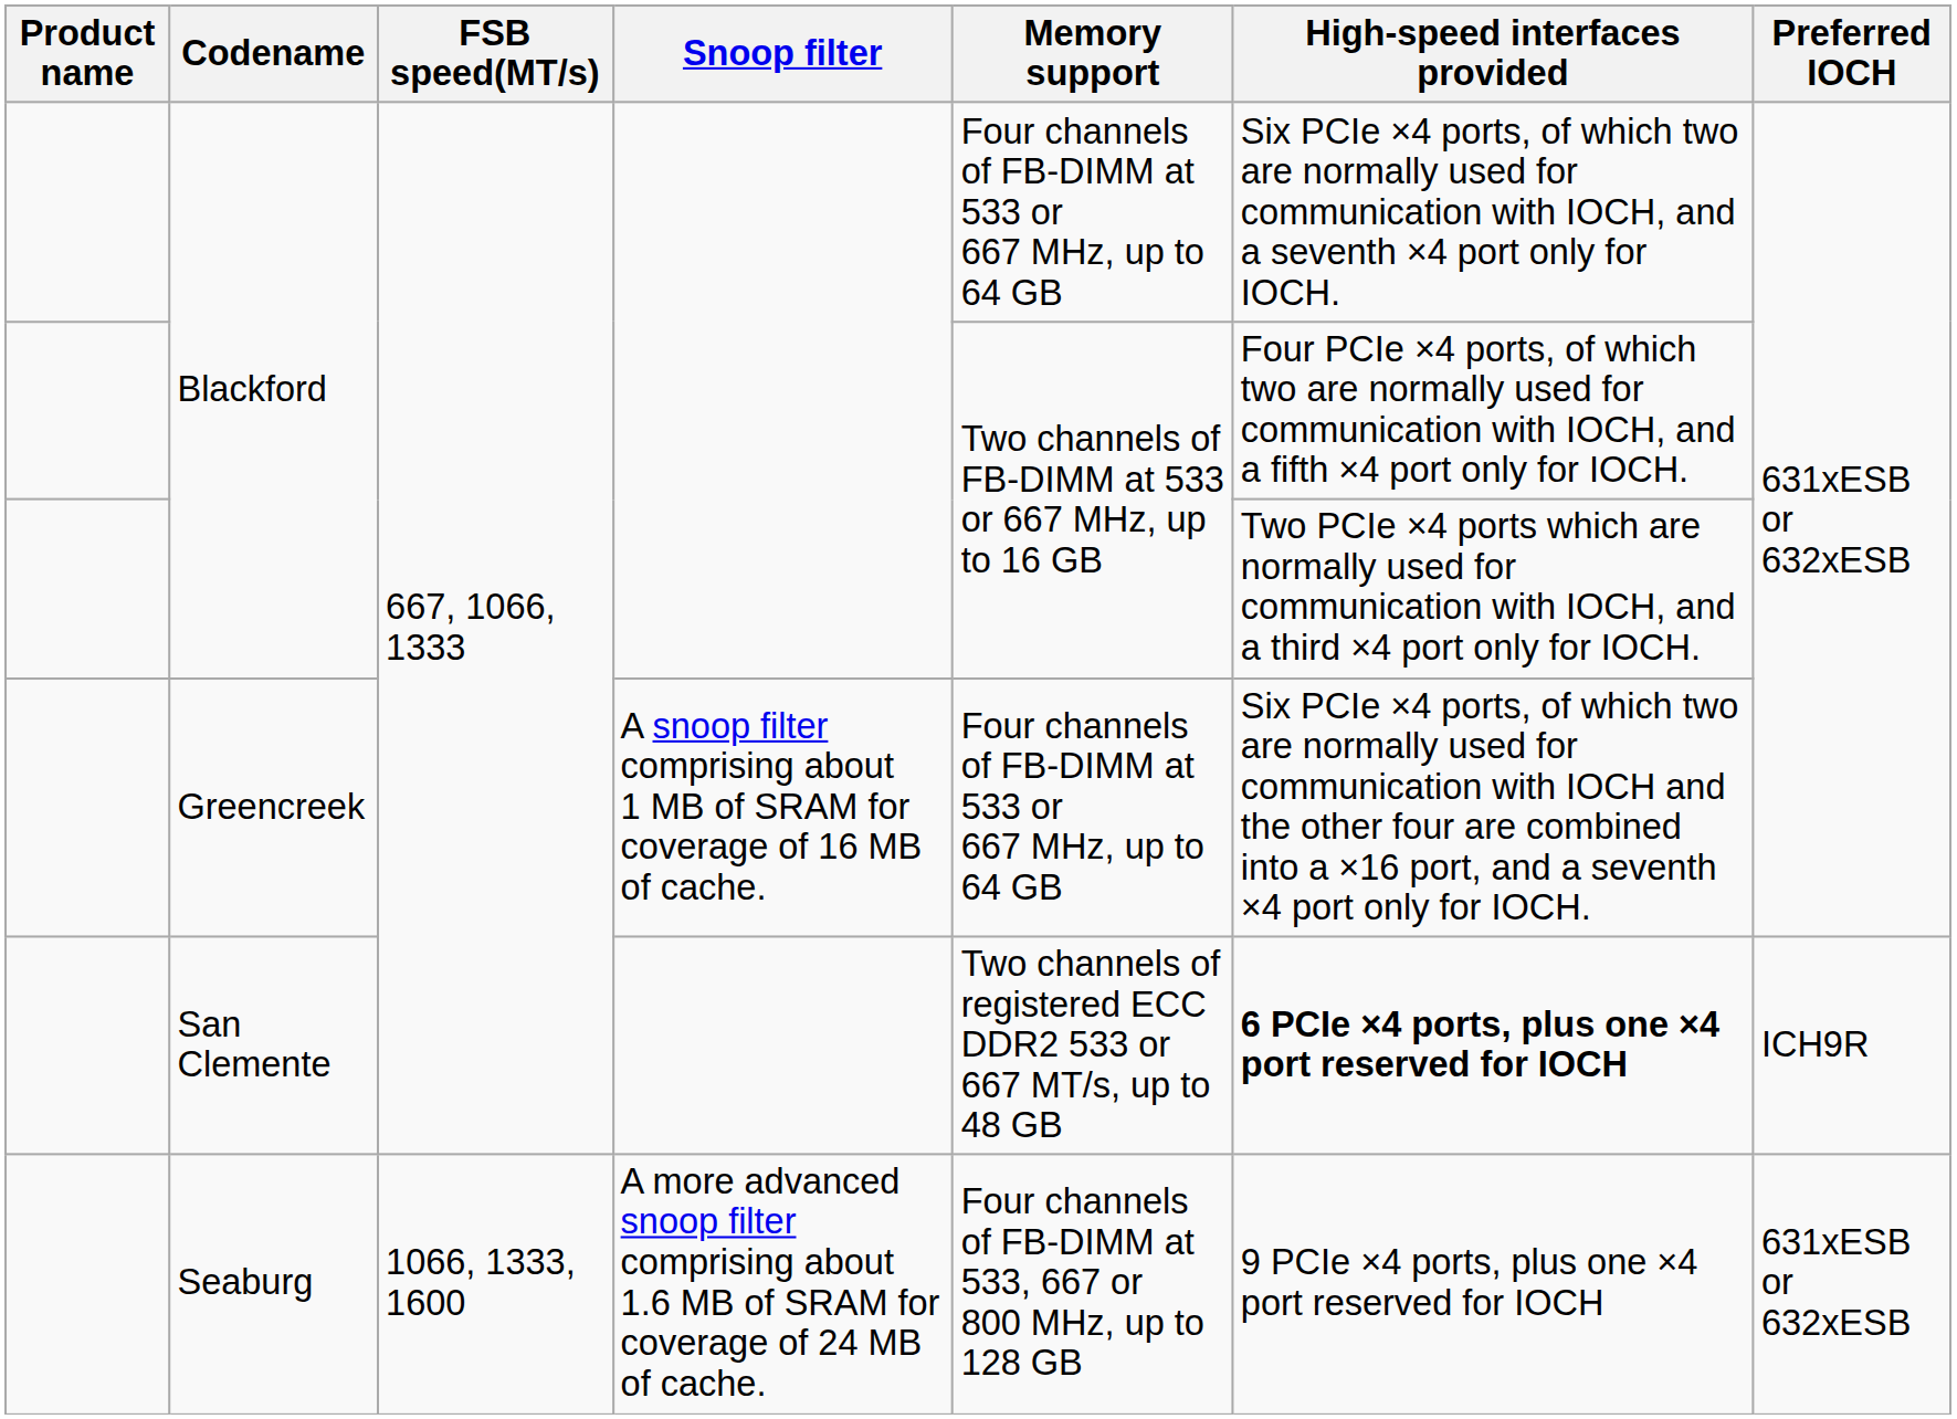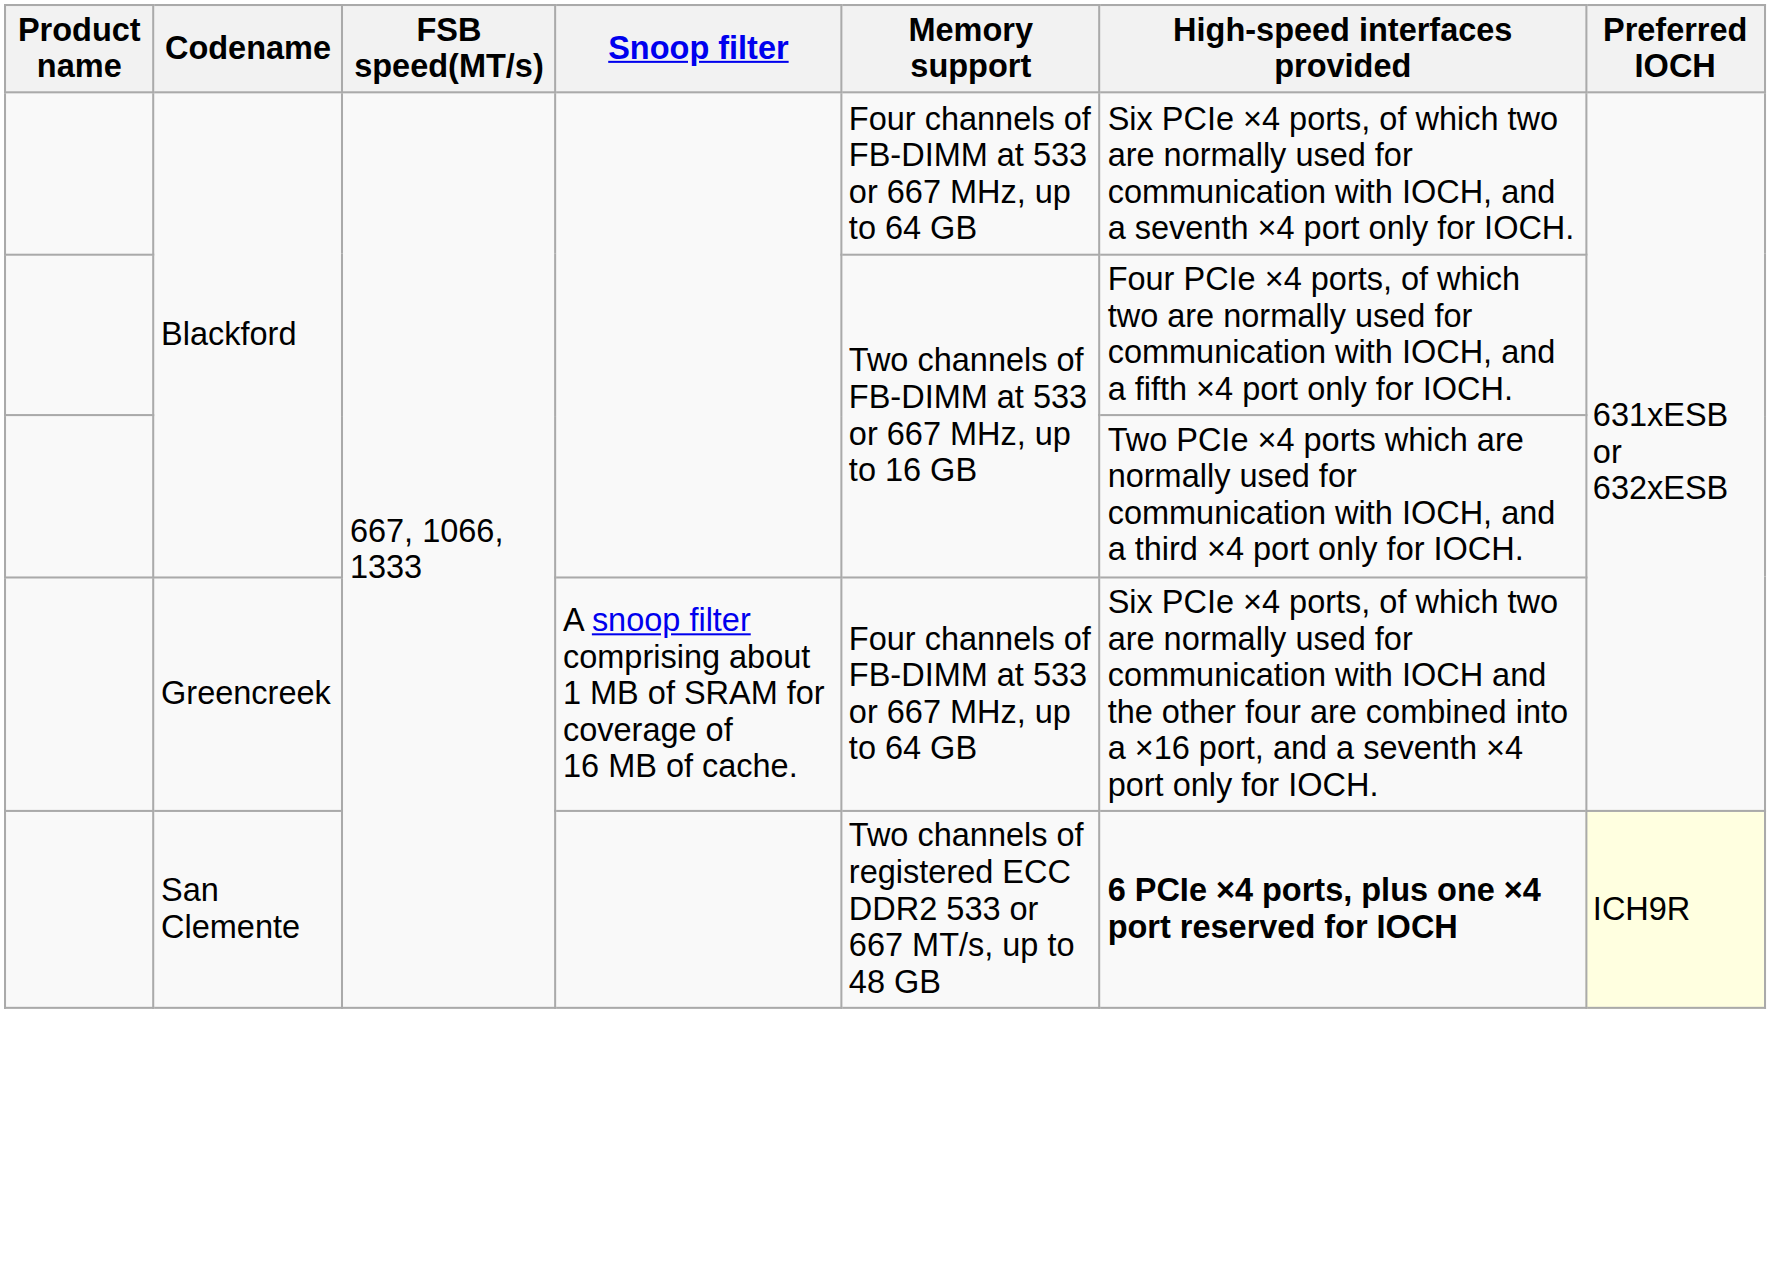San Clemente | Preferred IOCH: no background -> lightyellow background
- row: Seaburg | 1066, 1333, 1600 | A more advanced snoop filter comprising about 1.6 MB of SRAM for coverage of 24 MB of cache. | Four channels of FB-DIMM at 533, 667 or 800 MHz, up to 128 GB | 9 PCIe ×4 ports, plus one ×4 port reserved for IOCH | 631xESB or 632xESB
